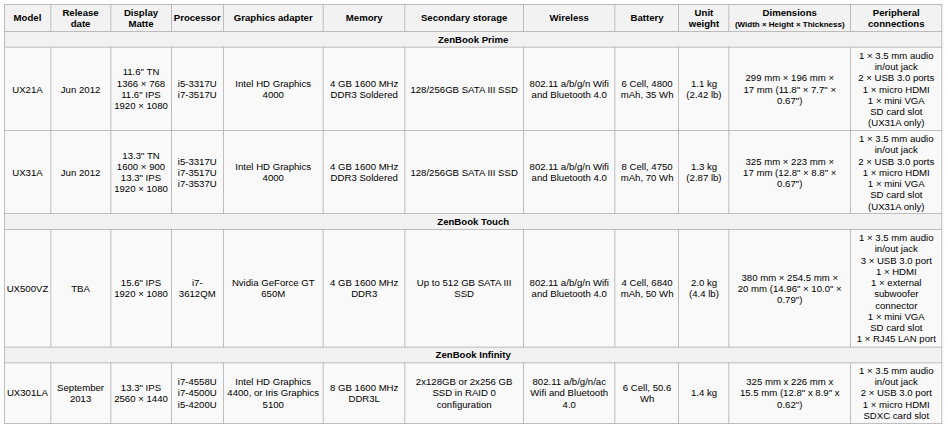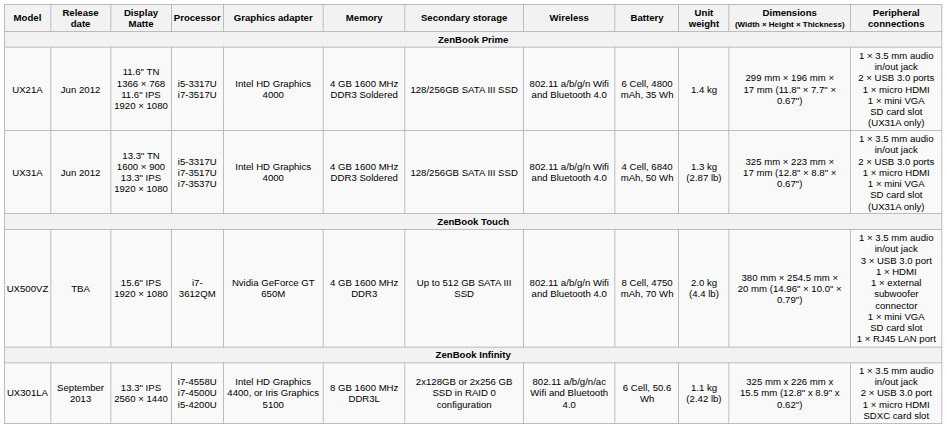UX21A | Unit weight: 1.1 kg (2.42 lb) -> 1.4 kg
UX31A | Battery: 8 Cell, 4750 mAh, 70 Wh -> 4 Cell, 6840 mAh, 50 Wh
UX500VZ | Battery: 4 Cell, 6840 mAh, 50 Wh -> 8 Cell, 4750 mAh, 70 Wh
UX301LA | Unit weight: 1.4 kg -> 1.1 kg (2.42 lb)
